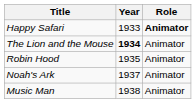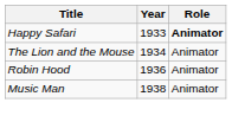The Lion and the Mouse | Year: bold -> normal
Robin Hood | Year: 1935 -> 1936
- row: Noah's Ark | 1937 | Animator
